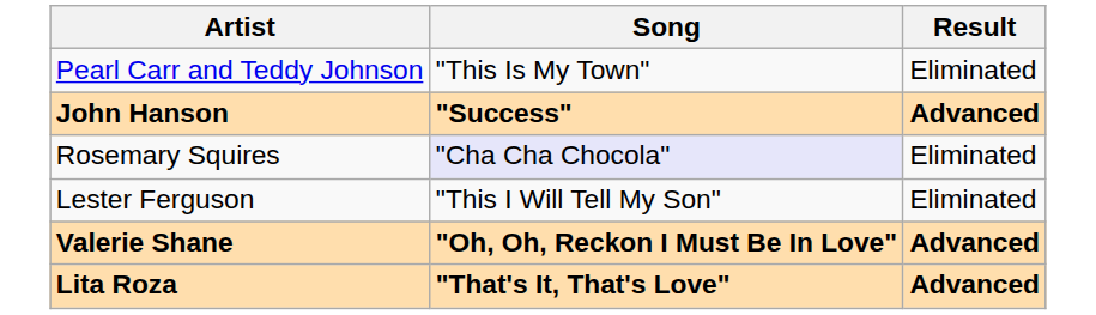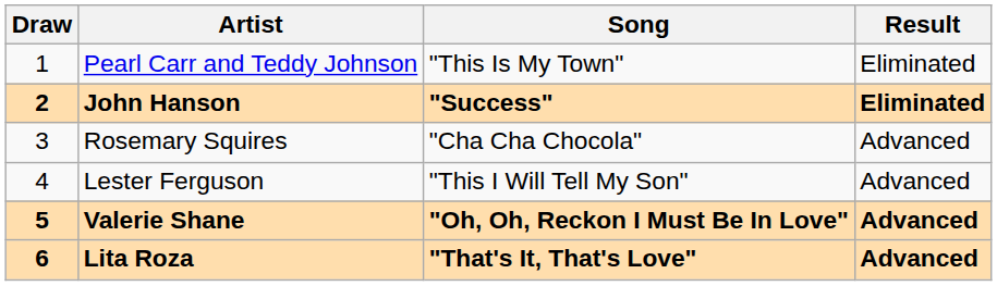+ column: Draw | 1 | 2 | 3 | 4 | 5 | 6
John Hanson | Result: Advanced -> Eliminated
Rosemary Squires | Song: lavender background -> no background
Rosemary Squires | Result: Eliminated -> Advanced
Lester Ferguson | Result: Eliminated -> Advanced
